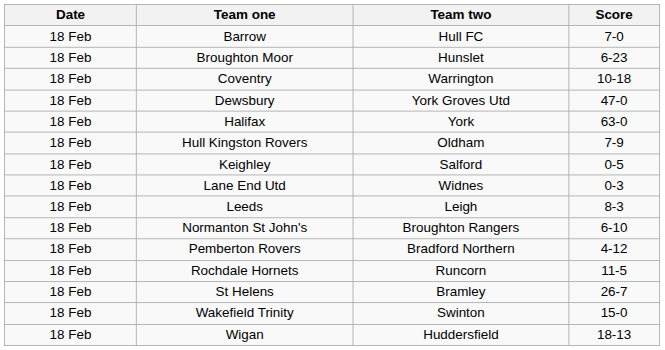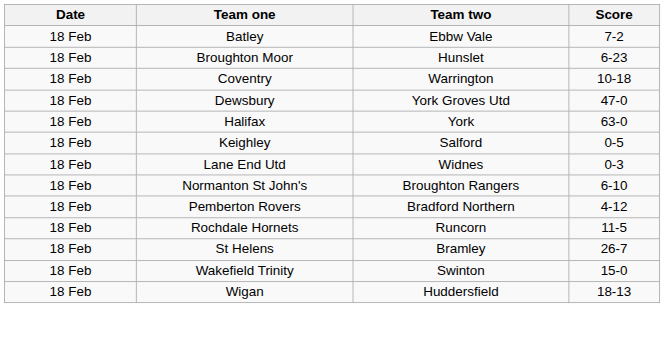- row: 18 Feb | Barrow | Hull FC | 7-0
+ row: 18 Feb | Batley | Ebbw Vale | 7-2
- row: 18 Feb | Hull Kingston Rovers | Oldham | 7-9
- row: 18 Feb | Leeds | Leigh | 8-3
